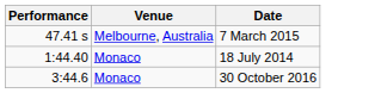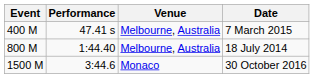+ column: Event | 400 M | 800 M | 1500 M
18 July 2014 | Venue: Monaco -> Melbourne, Australia
